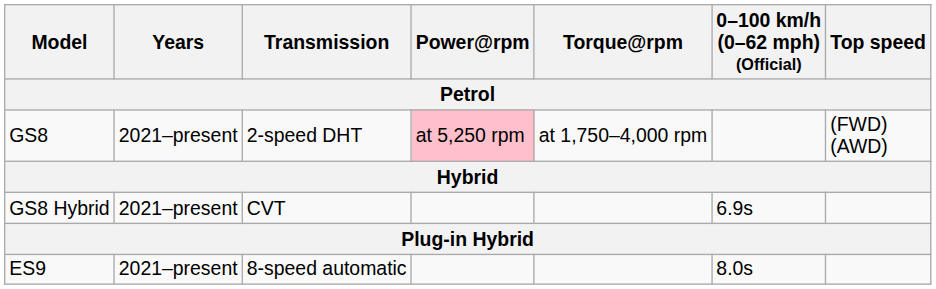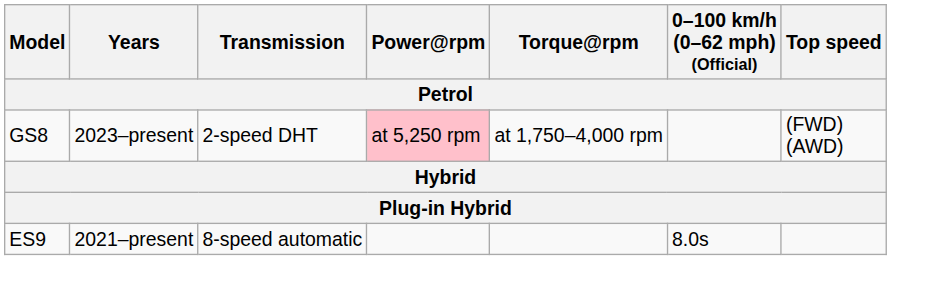GS8 | Years: 2021–present -> 2023–present
- row: GS8 Hybrid | 2021–present | CVT | 6.9s
